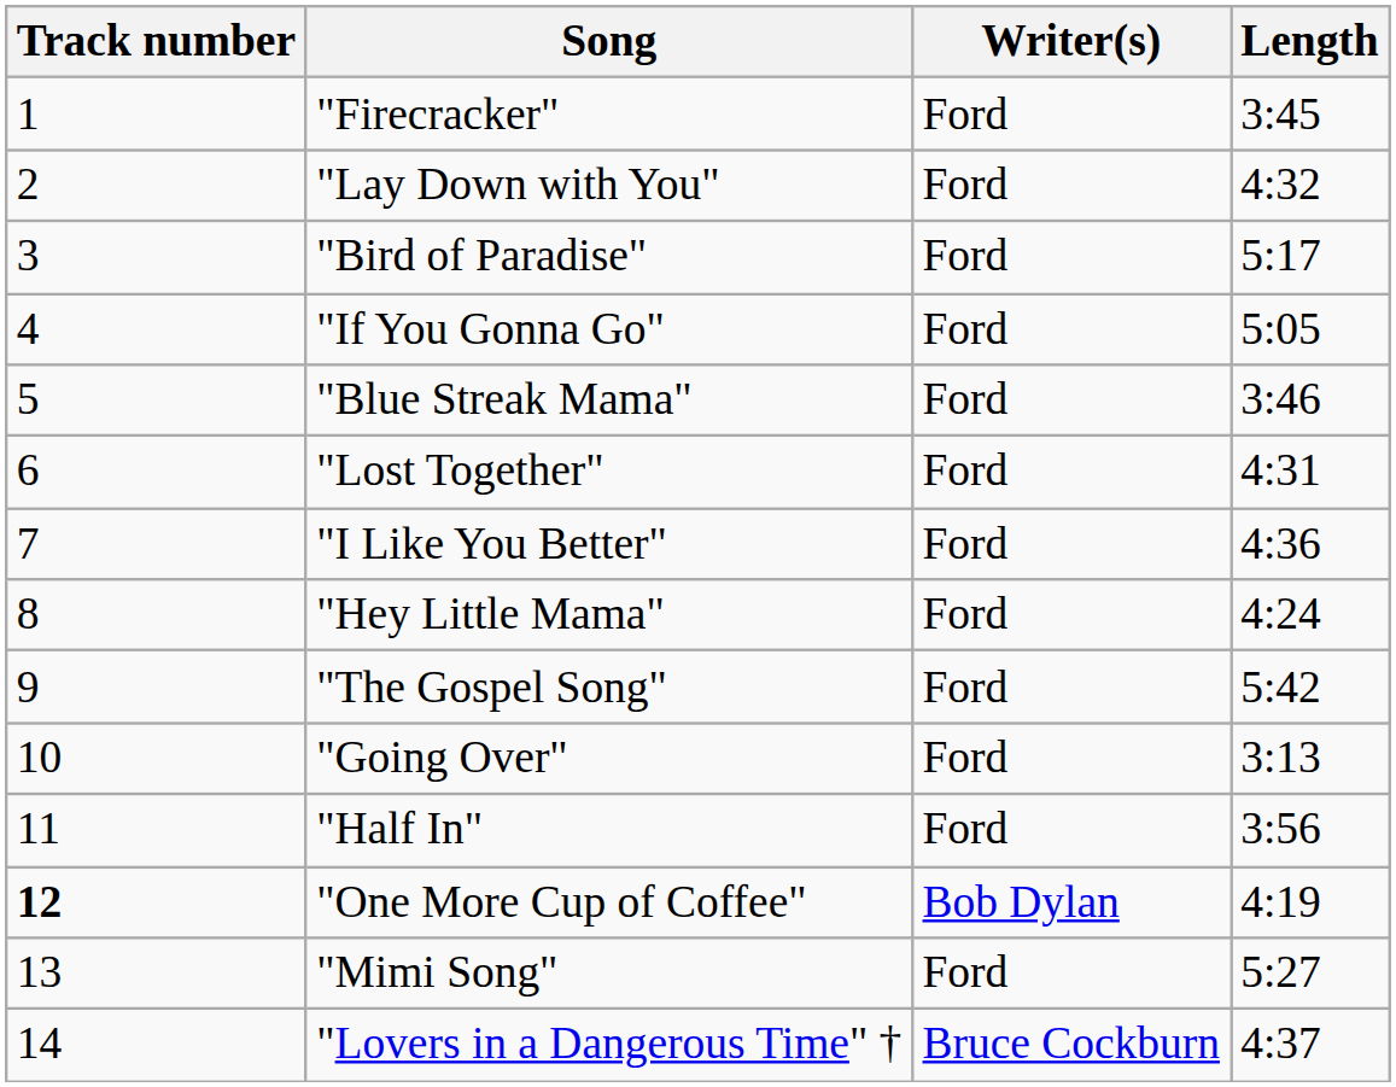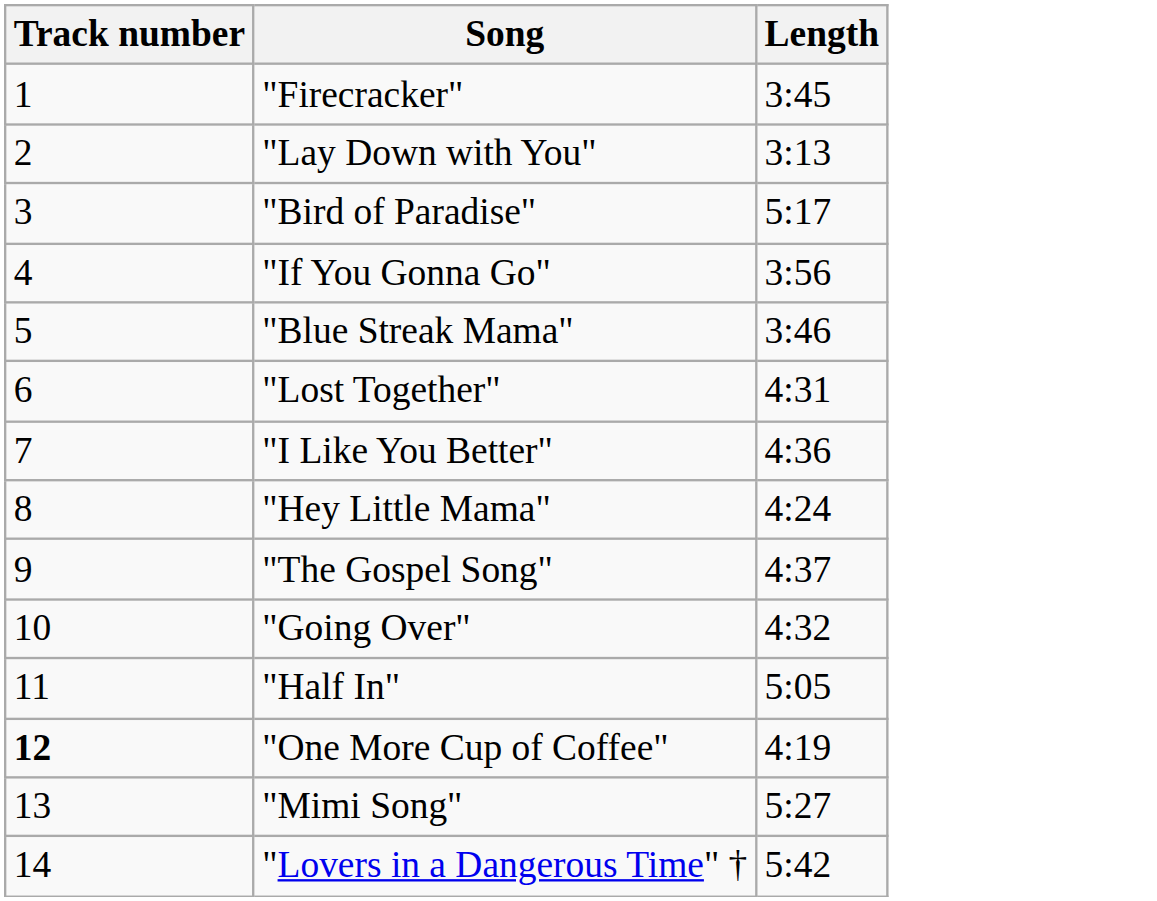- column: Writer(s) | Ford | Ford | Ford | Ford | Ford | Ford | Ford | Ford | Ford | Ford | Ford | Bob Dylan | Ford | Bruce Cockburn
"Lay Down with You" | Length: 4:32 -> 3:13
"If You Gonna Go" | Length: 5:05 -> 3:56
"The Gospel Song" | Length: 5:42 -> 4:37
"Going Over" | Length: 3:13 -> 4:32
"Half In" | Length: 3:56 -> 5:05
"Lovers in a Dangerous Time" † | Length: 4:37 -> 5:42
